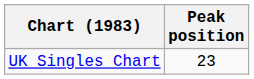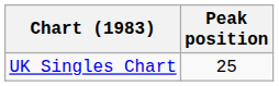UK Singles Chart | Peak position: 23 -> 25
